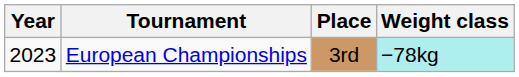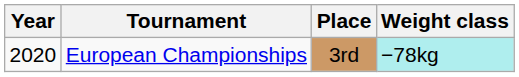European Championships | Year: 2023 -> 2020
